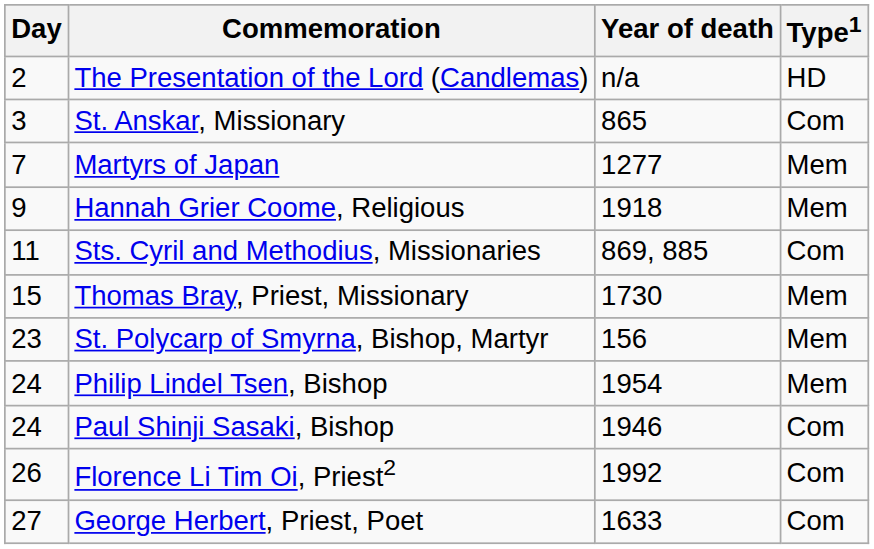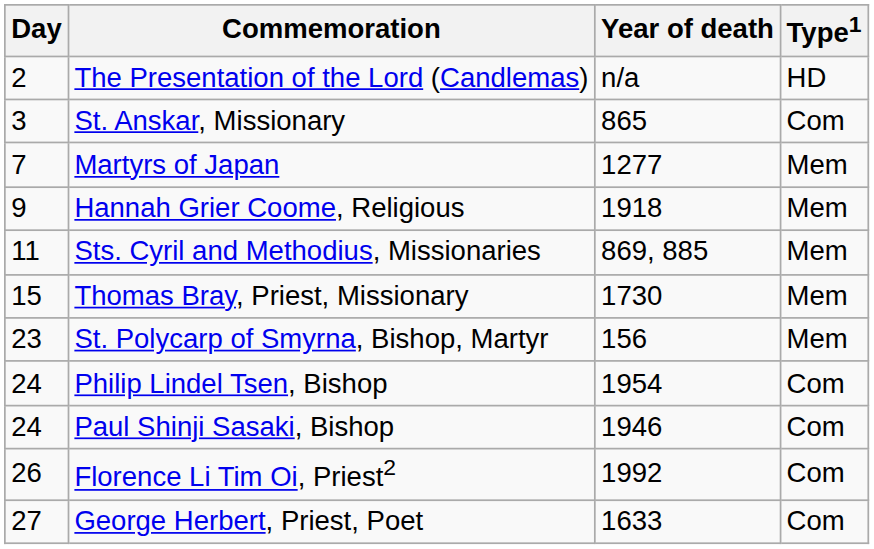Sts. Cyril and Methodius, Missionaries | Type1: Com -> Mem
Philip Lindel Tsen, Bishop | Type1: Mem -> Com
